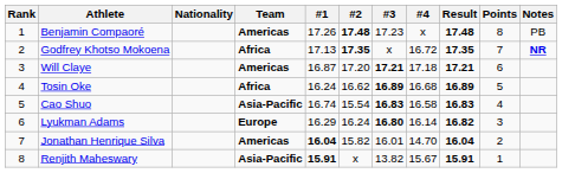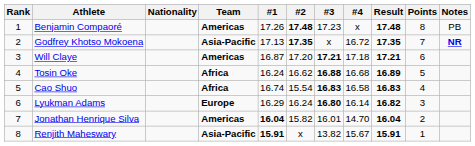Godfrey Khotso Mokoena | Team: Africa -> Asia-Pacific
Tosin Oke | #3: 16.89 -> 16.88
Cao Shuo | Team: Asia-Pacific -> Africa
